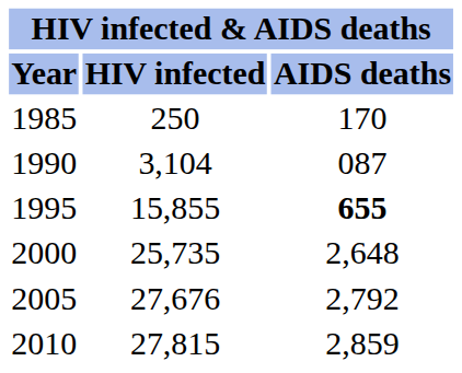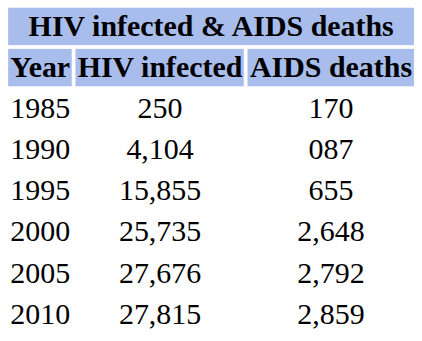1990 | HIV infected: 3,104 -> 4,104
1995 | AIDS deaths: bold -> normal
